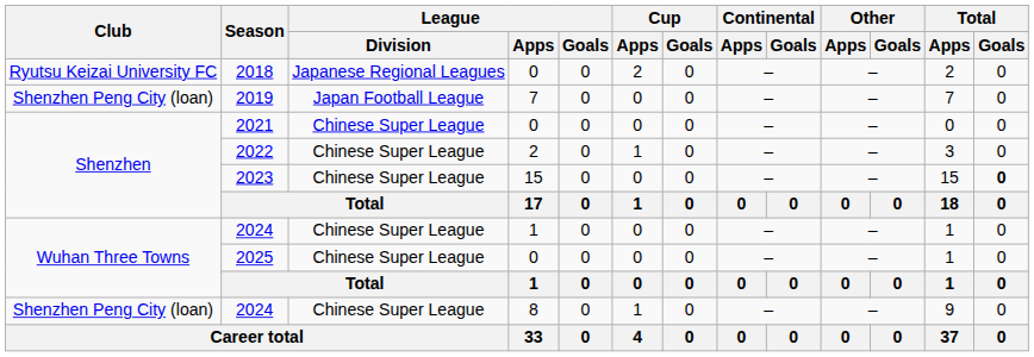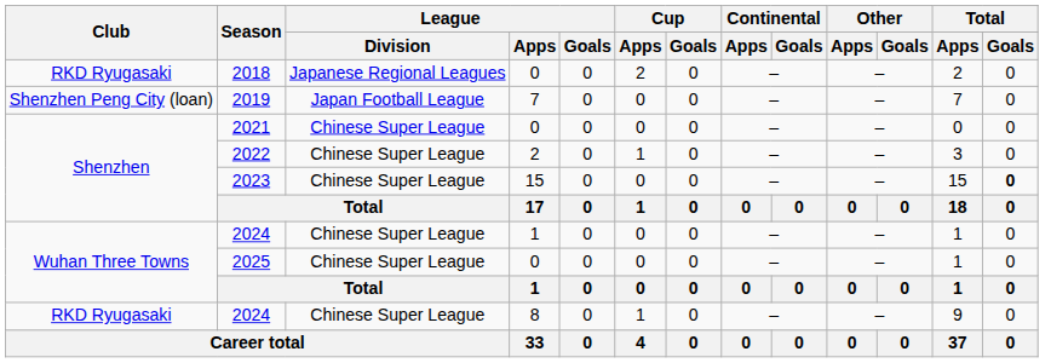2018 | Club: Ryutsu Keizai University FC -> RKD Ryugasaki
2024 / 8 | Club: Shenzhen Peng City (loan) -> RKD Ryugasaki
